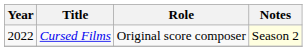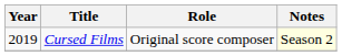Cursed Films | Year: 2022 -> 2019
